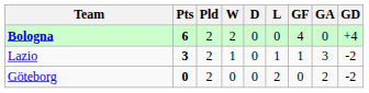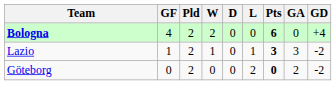columns swapped: Pts <-> GF
